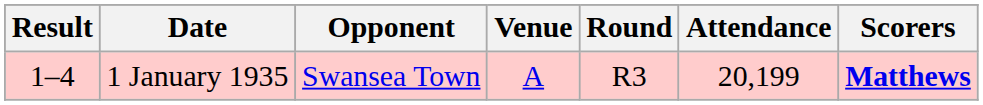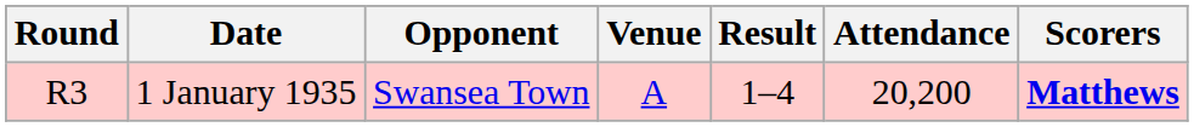columns swapped: Round <-> Result
1 January 1935 | Attendance: 20,199 -> 20,200
